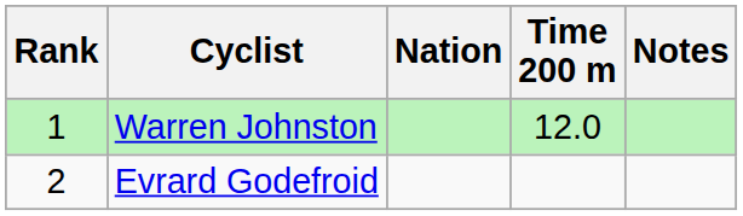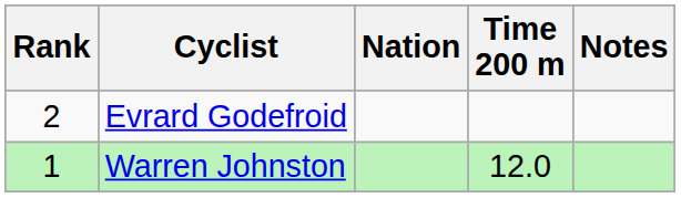rows swapped: Warren Johnston <-> Evrard Godefroid
